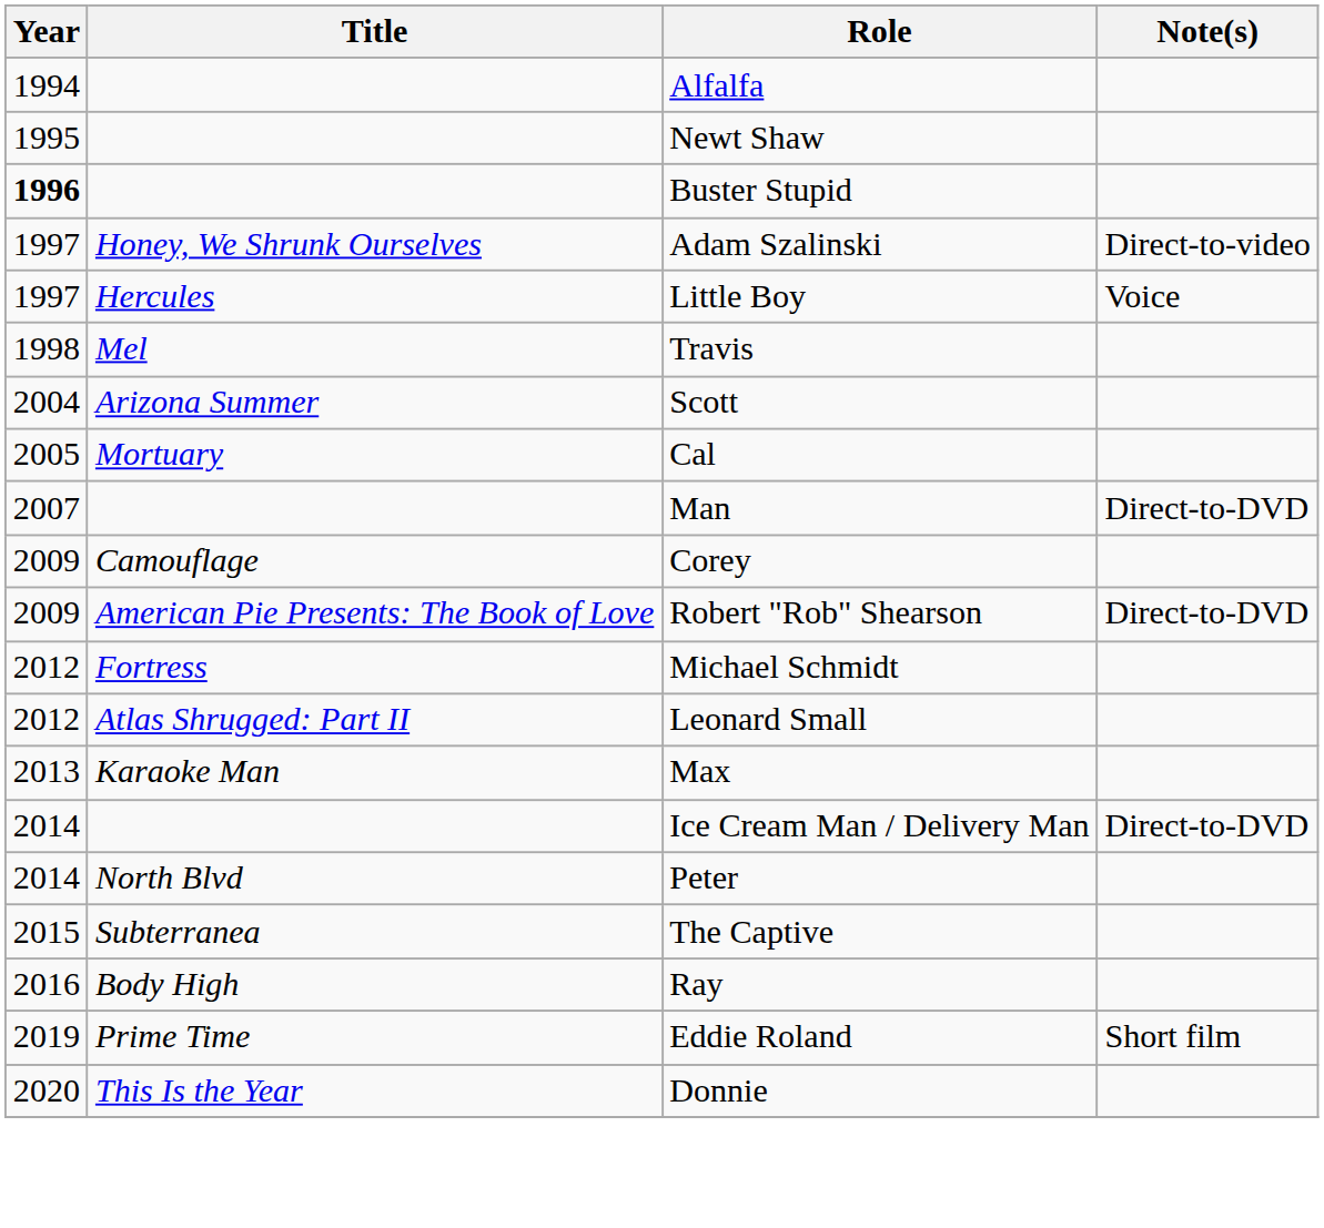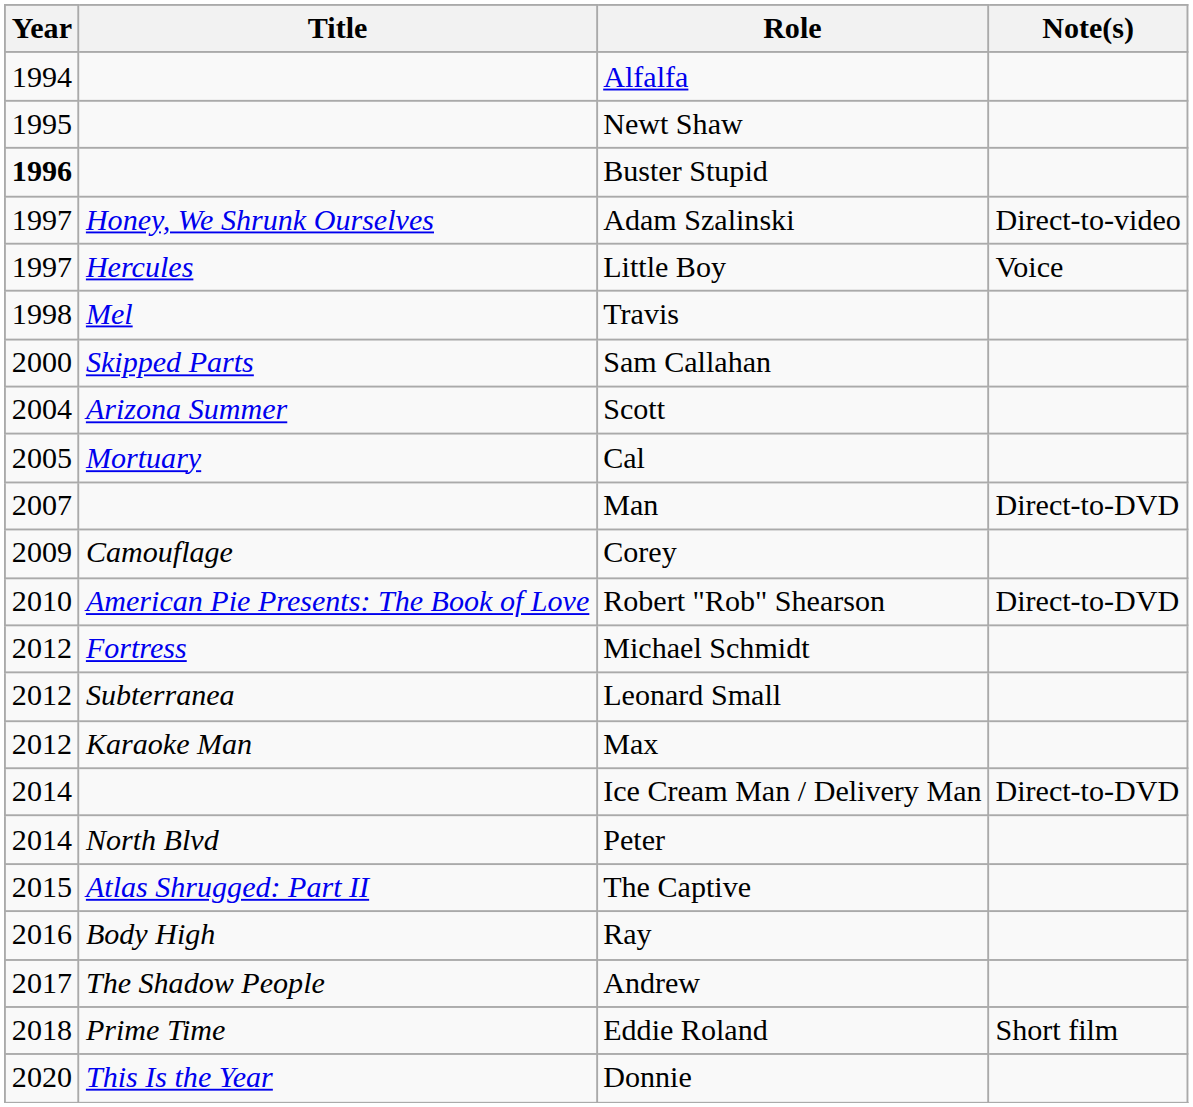+ row: 2000 | Skipped Parts | Sam Callahan
Robert "Rob" Shearson | Year: 2009 -> 2010
Leonard Small | Title: Atlas Shrugged: Part II -> Subterranea
Max | Year: 2013 -> 2012
The Captive | Title: Subterranea -> Atlas Shrugged: Part II
+ row: 2017 | The Shadow People | Andrew
Eddie Roland | Year: 2019 -> 2018
